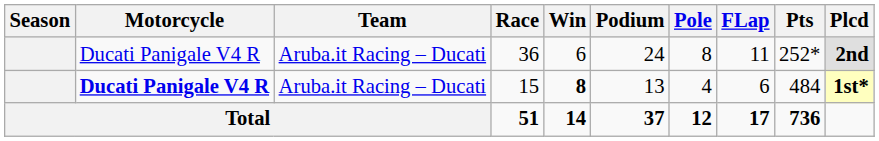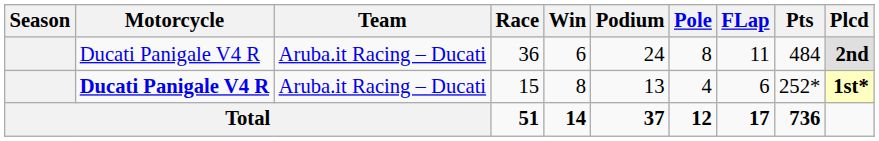36 | Pts: 252* -> 484
15 | Win: bold -> normal
15 | Pts: 484 -> 252*
